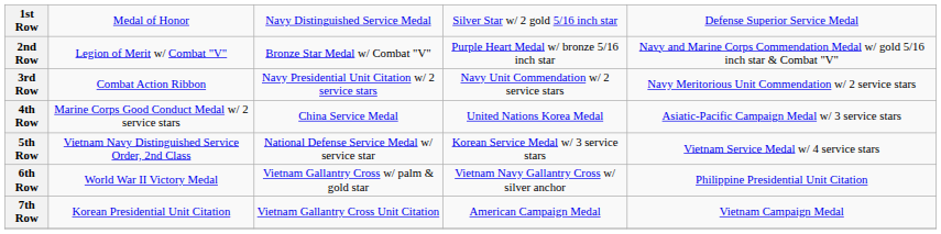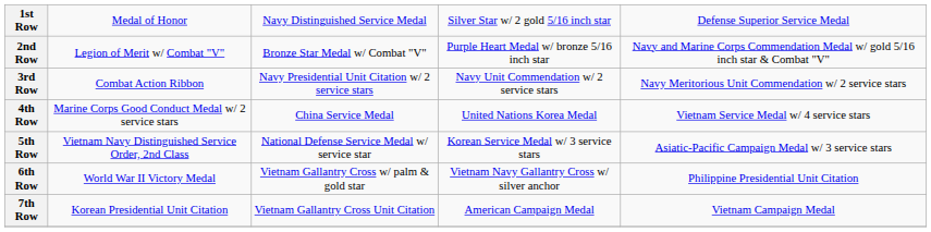4th Row | column 5: Asiatic-Pacific Campaign Medal w/ 3 service stars -> Vietnam Service Medal w/ 4 service stars
5th Row | column 5: Vietnam Service Medal w/ 4 service stars -> Asiatic-Pacific Campaign Medal w/ 3 service stars
